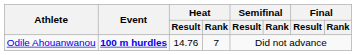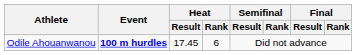Odile Ahouanwanou | Heat / Result: 14.76 -> 17.45
Odile Ahouanwanou | Heat / Rank: 7 -> 6
